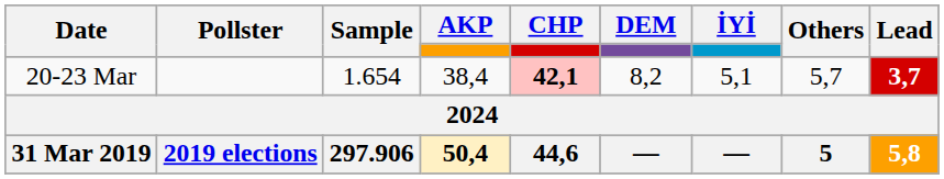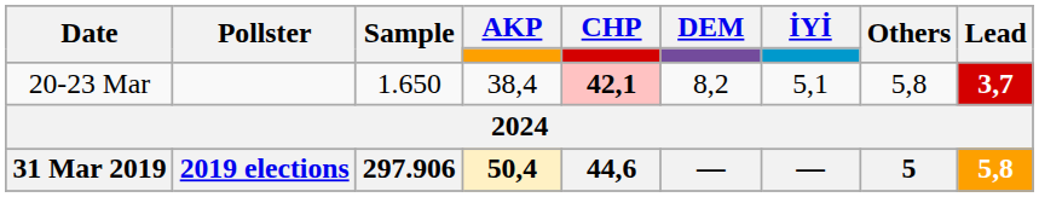20-23 Mar | Sample: 1.654 -> 1.650
20-23 Mar | Others: 5,7 -> 5,8
